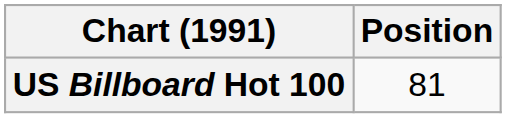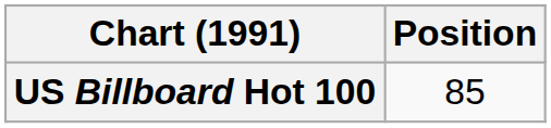US Billboard Hot 100 | Position: 81 -> 85
